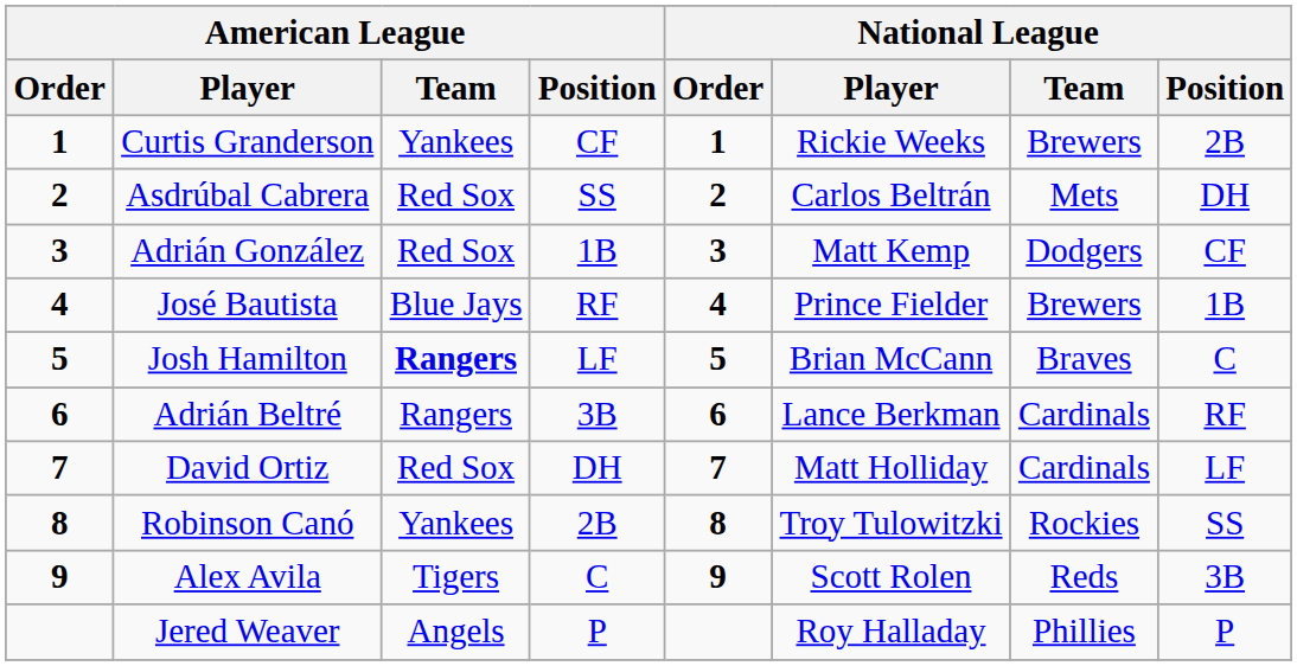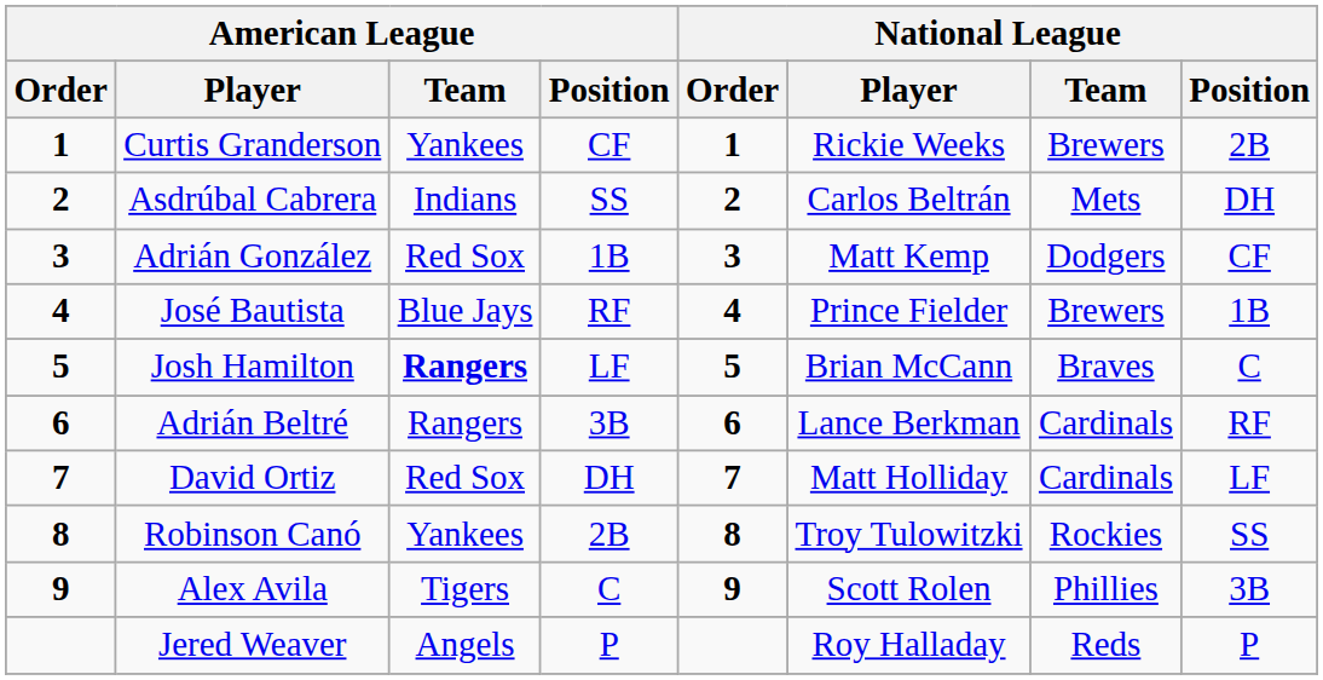Asdrúbal Cabrera | American League / Team: Red Sox -> Indians
Alex Avila | National League / Team: Reds -> Phillies
Jered Weaver | National League / Team: Phillies -> Reds
